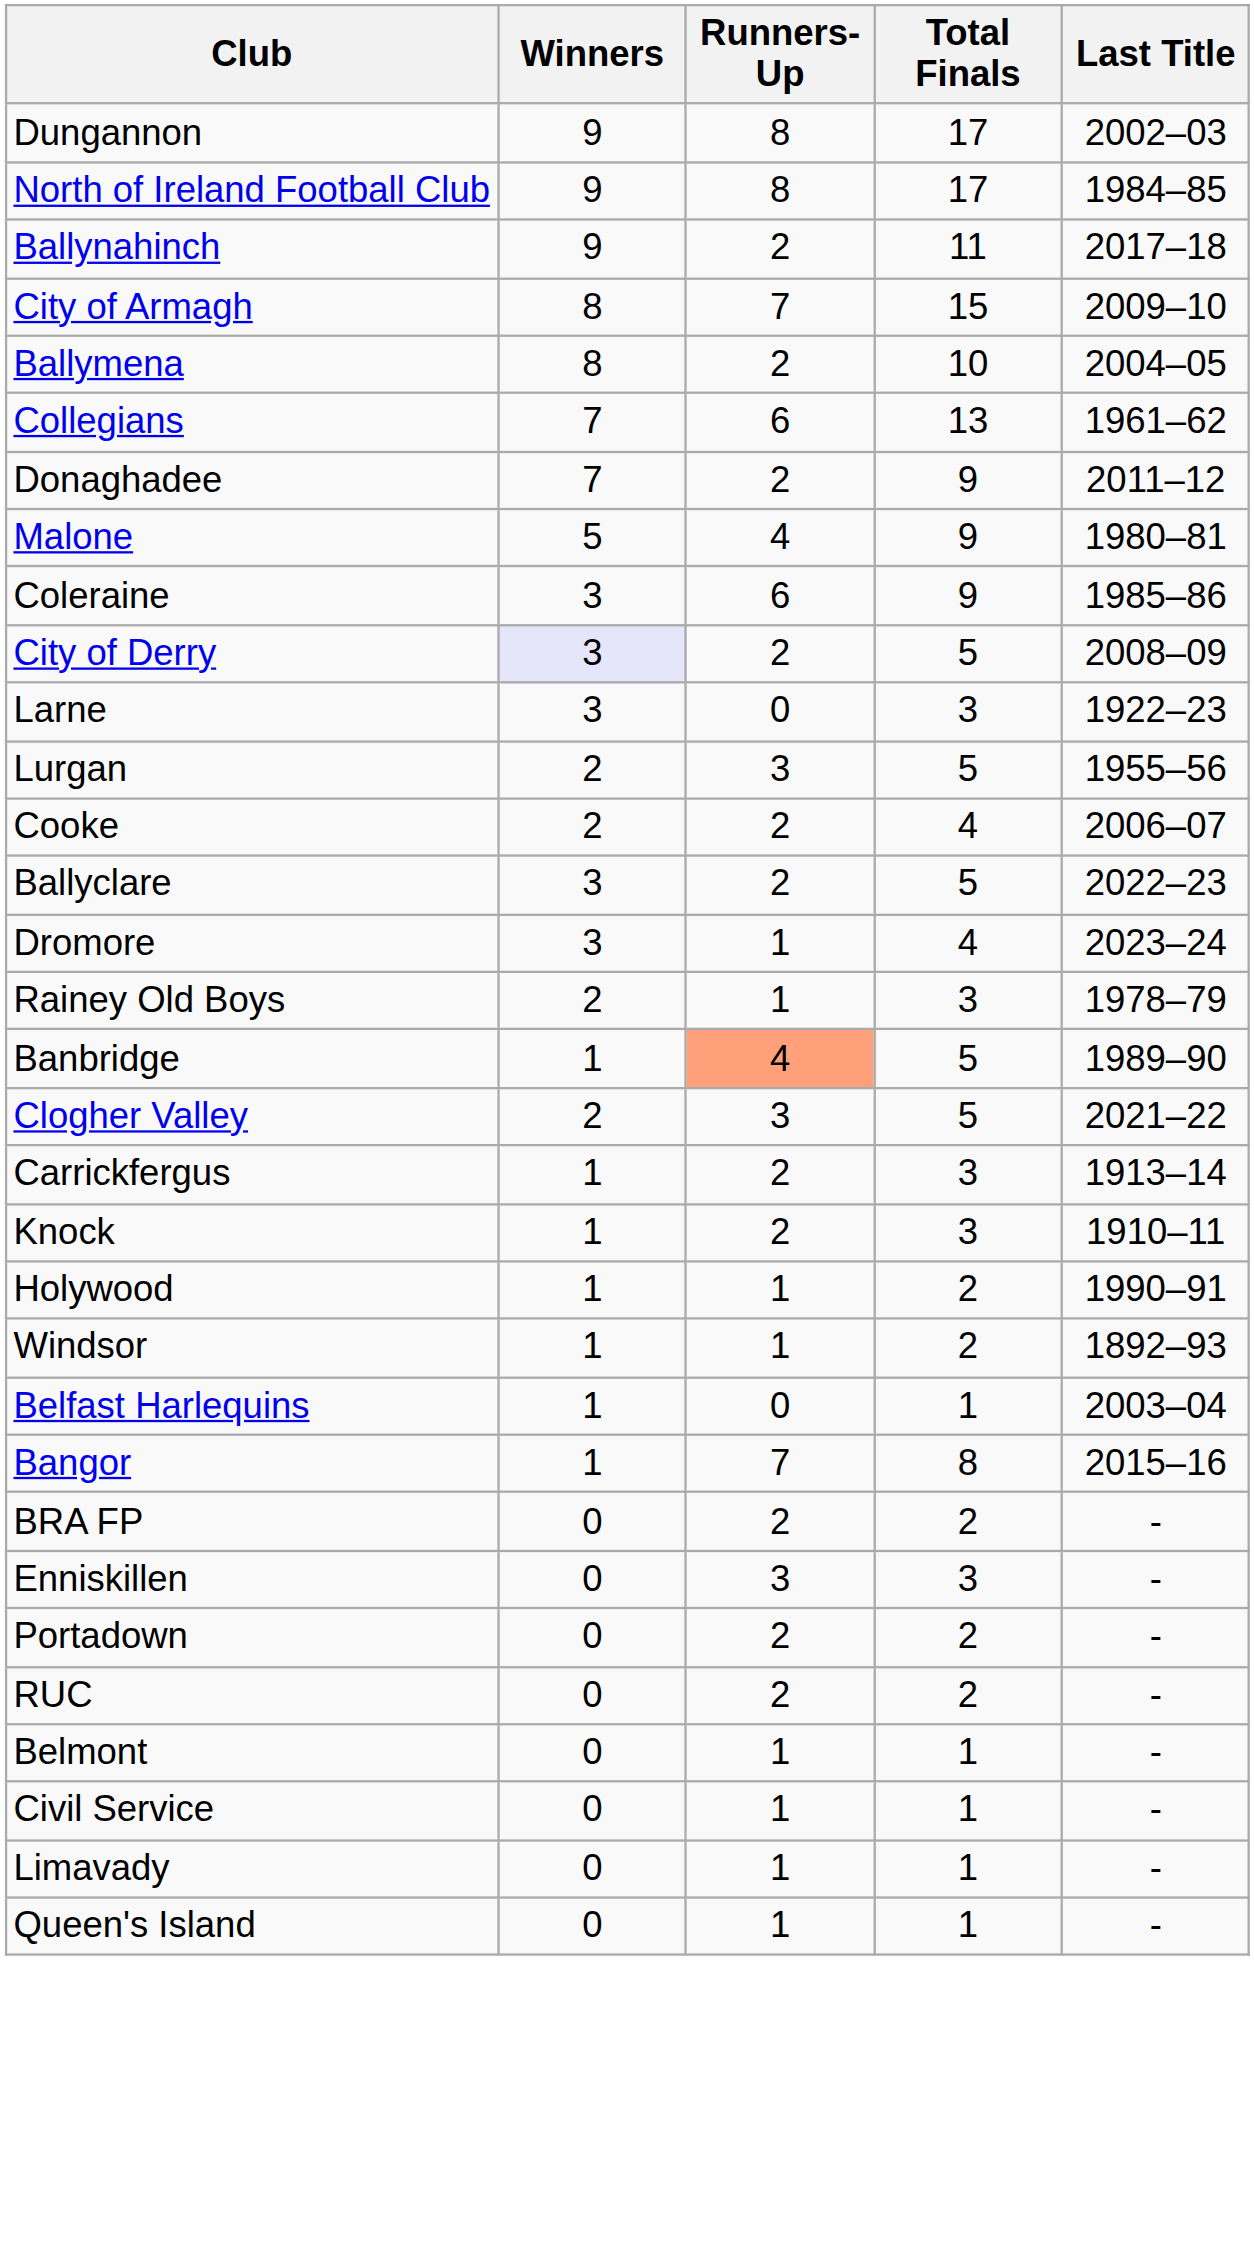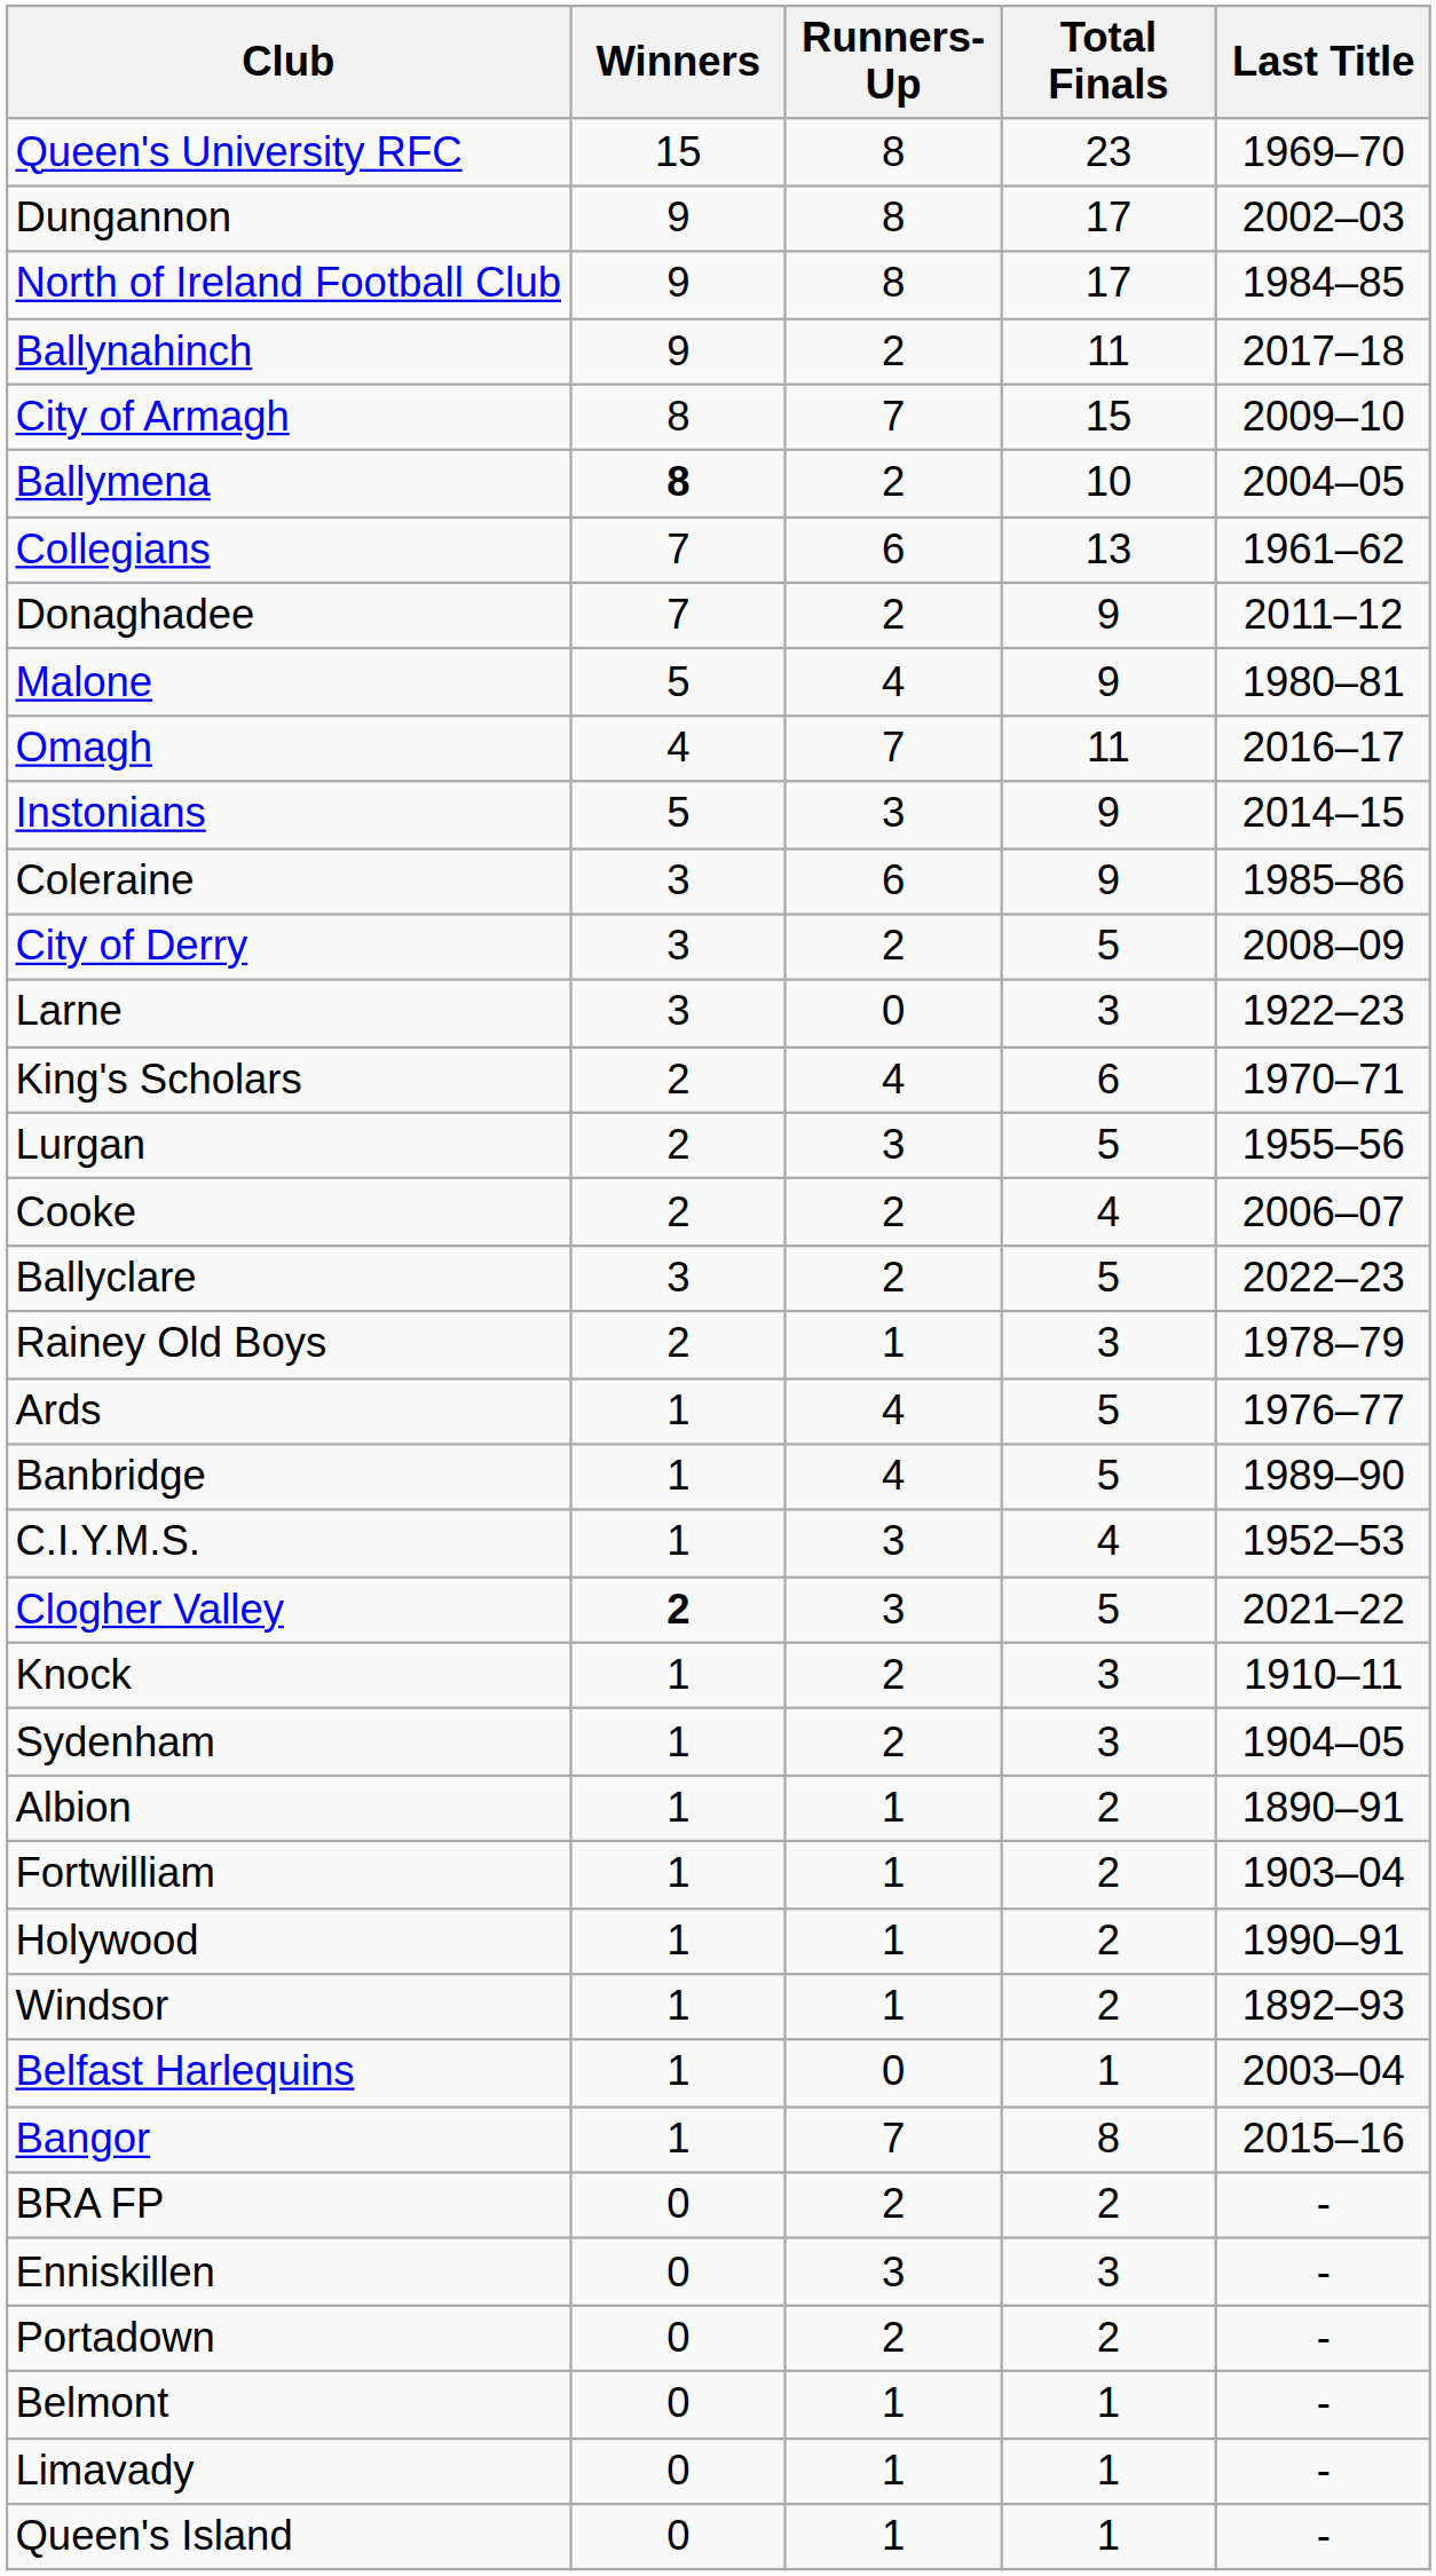+ row: Queen's University RFC | 15 | 8 | 23 | 1969–70
Ballymena | Winners: normal -> bold
+ row: Omagh | 4 | 7 | 11 | 2016–17
+ row: Instonians | 5 | 3 | 9 | 2014–15
City of Derry | Winners: lavender background -> no background
+ row: King's Scholars | 2 | 4 | 6 | 1970–71
- row: Dromore | 3 | 1 | 4 | 2023–24
+ row: Ards | 1 | 4 | 5 | 1976–77
Banbridge | Runners-Up: lightsalmon background -> no background
+ row: C.I.Y.M.S. | 1 | 3 | 4 | 1952–53
Clogher Valley | Winners: normal -> bold
- row: Carrickfergus | 1 | 2 | 3 | 1913–14
+ row: Sydenham | 1 | 2 | 3 | 1904–05
+ row: Albion | 1 | 1 | 2 | 1890–91
+ row: Fortwilliam | 1 | 1 | 2 | 1903–04
- row: RUC | 0 | 2 | 2 | -
- row: Civil Service | 0 | 1 | 1 | -
